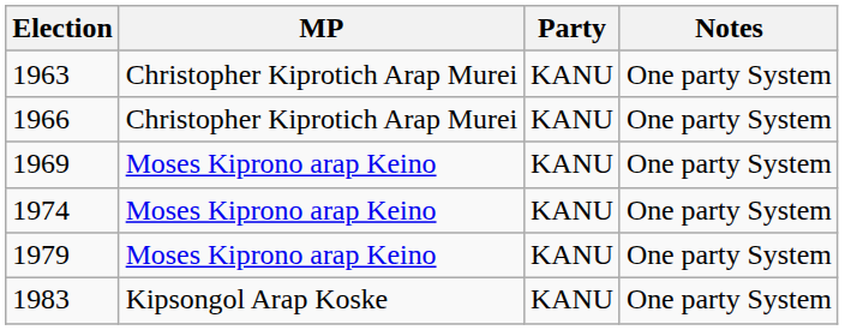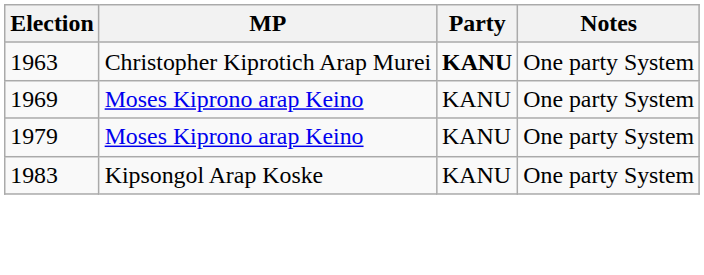1963 | Party: normal -> bold
- row: 1966 | Christopher Kiprotich Arap Murei | KANU | One party System
- row: 1974 | Moses Kiprono arap Keino | KANU | One party System
